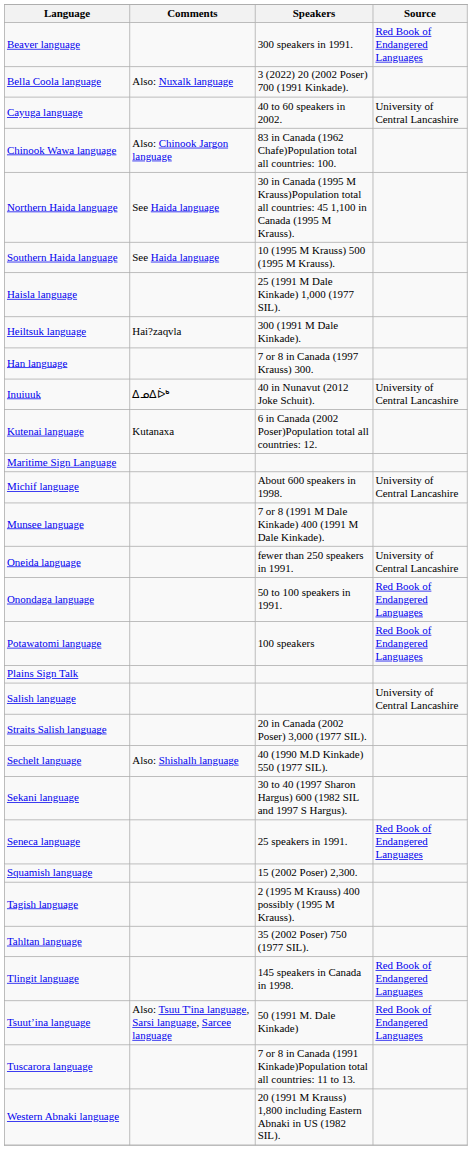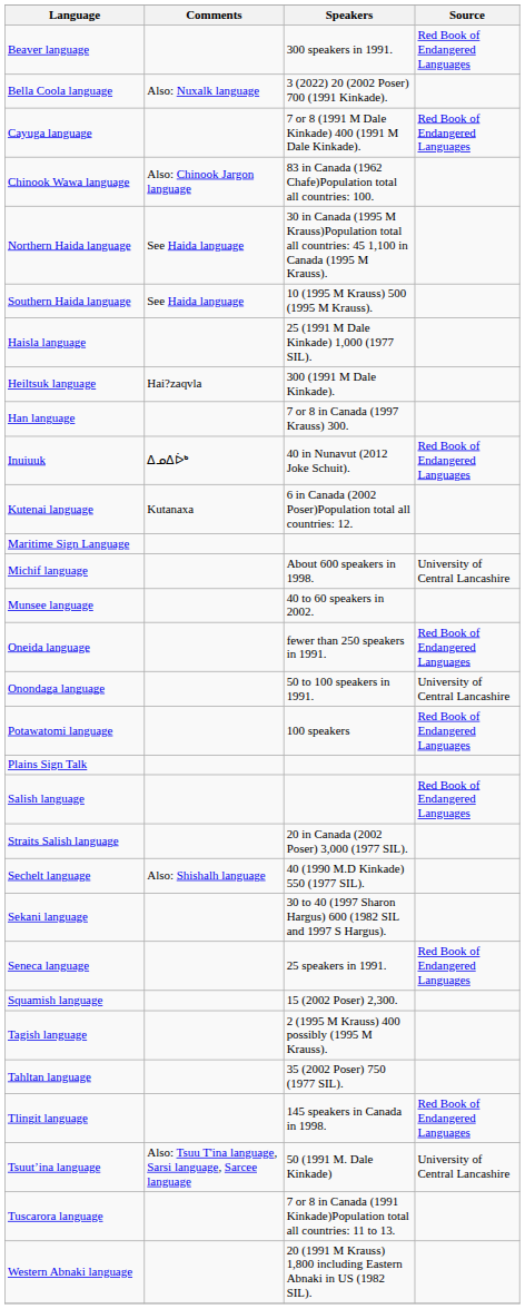Cayuga language | Speakers: 40 to 60 speakers in 2002. -> 7 or 8 (1991 M Dale Kinkade) 400 (1991 M Dale Kinkade).
Cayuga language | Source: University of Central Lancashire -> Red Book of Endangered Languages
Inuiuuk | Source: University of Central Lancashire -> Red Book of Endangered Languages
Munsee language | Speakers: 7 or 8 (1991 M Dale Kinkade) 400 (1991 M Dale Kinkade). -> 40 to 60 speakers in 2002.
Oneida language | Source: University of Central Lancashire -> Red Book of Endangered Languages
Onondaga language | Source: Red Book of Endangered Languages -> University of Central Lancashire
Salish language | Source: University of Central Lancashire -> Red Book of Endangered Languages
Tsuut’ina language | Source: Red Book of Endangered Languages -> University of Central Lancashire
